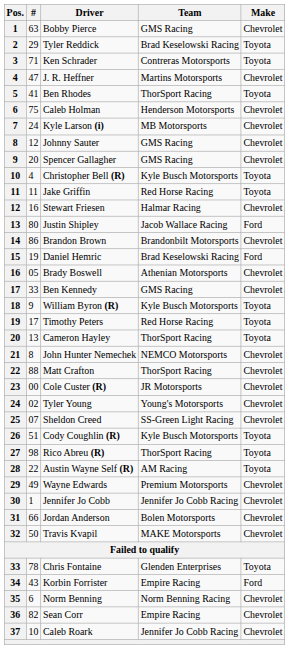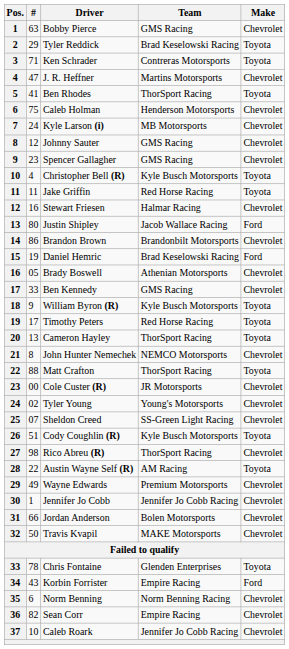Spencer Gallagher | #: 20 -> 23
Matt Crafton | Make: Chevrolet -> Toyota
Rico Abreu (R) | Make: Toyota -> Chevrolet
